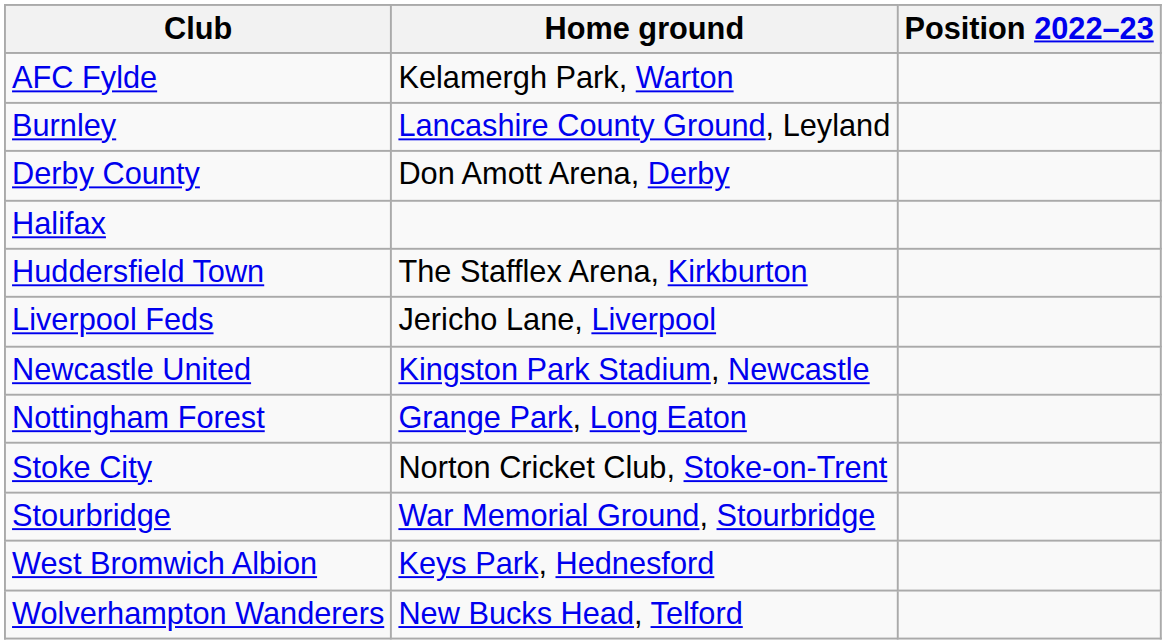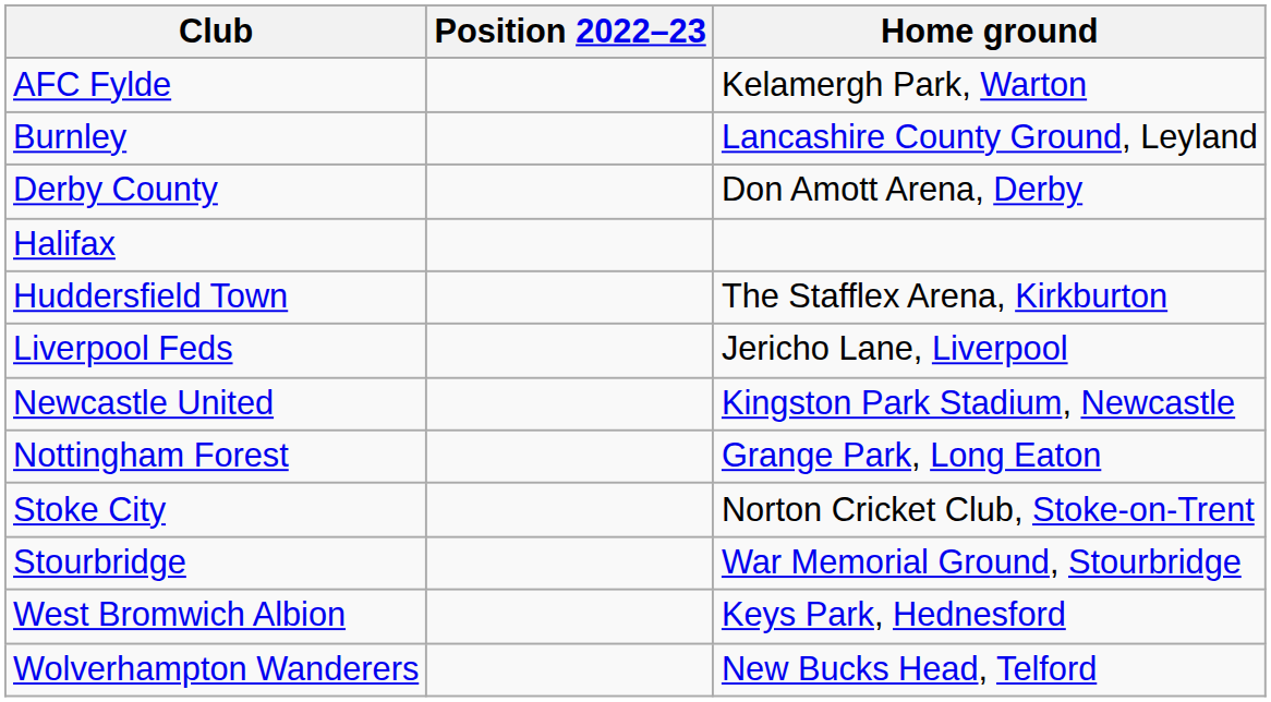columns swapped: Home ground <-> Position 2022–23
